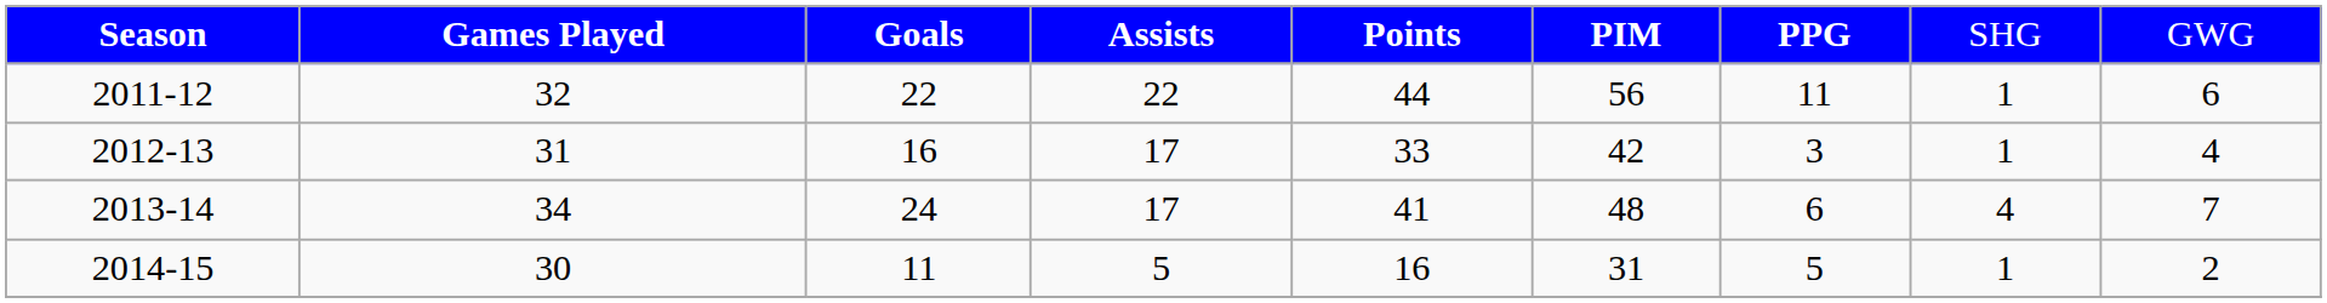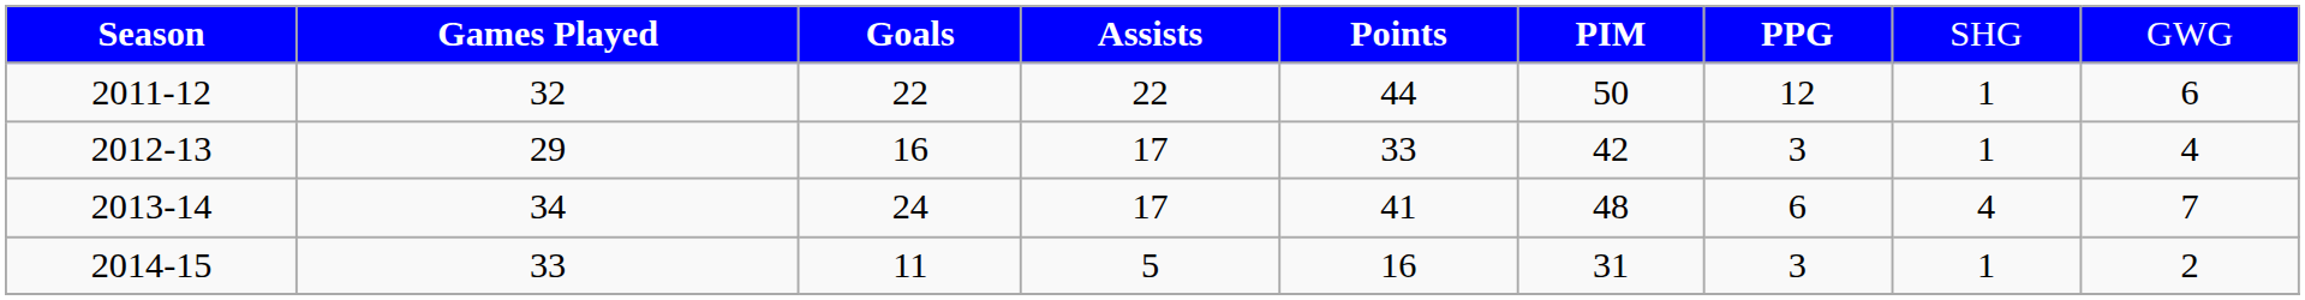2011-12 | column 6: 56 -> 50
2011-12 | column 7: 11 -> 12
2012-13 | column 2: 31 -> 29
2014-15 | column 2: 30 -> 33
2014-15 | column 7: 5 -> 3
